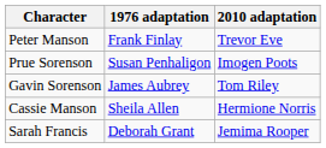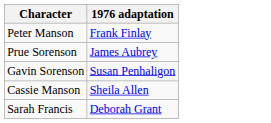- column: 2010 adaptation | Trevor Eve | Imogen Poots | Tom Riley | Hermione Norris | Jemima Rooper
Prue Sorenson | 1976 adaptation: Susan Penhaligon -> James Aubrey
Gavin Sorenson | 1976 adaptation: James Aubrey -> Susan Penhaligon
